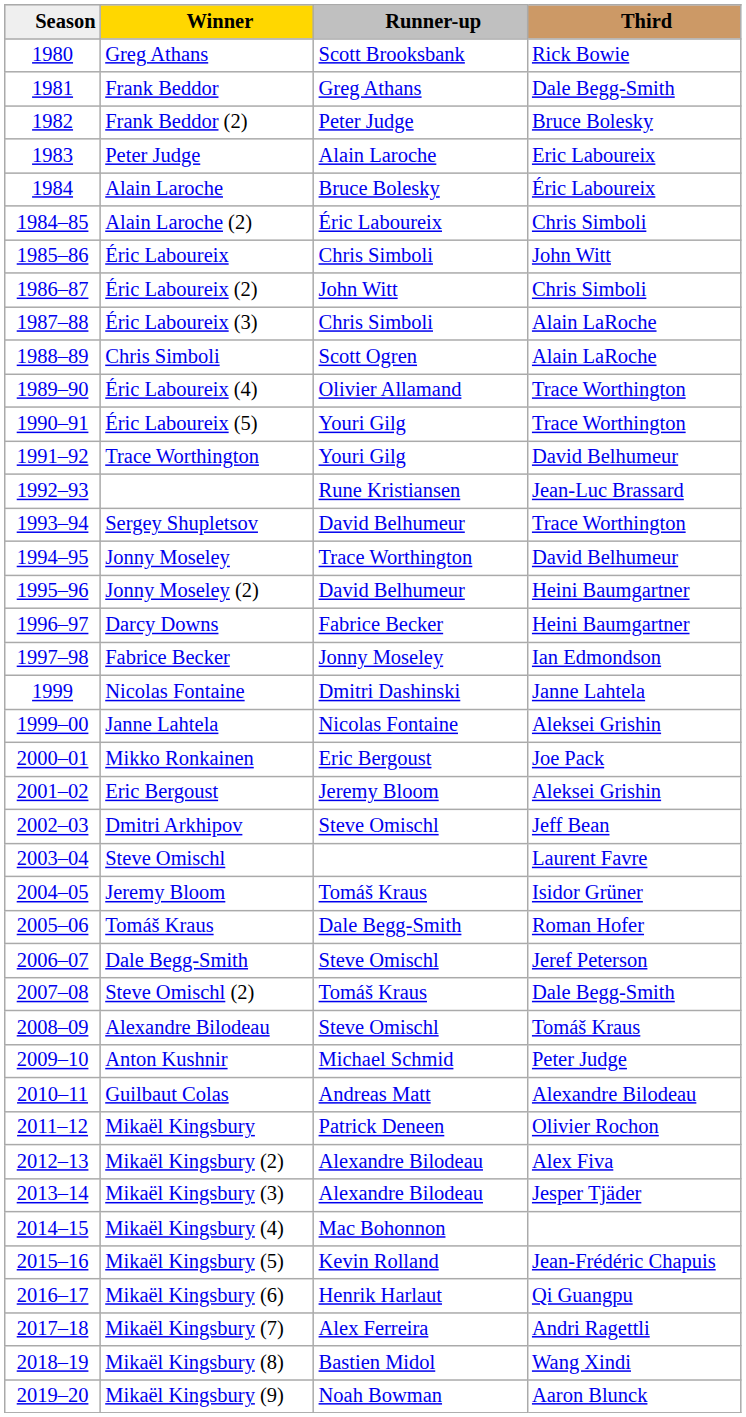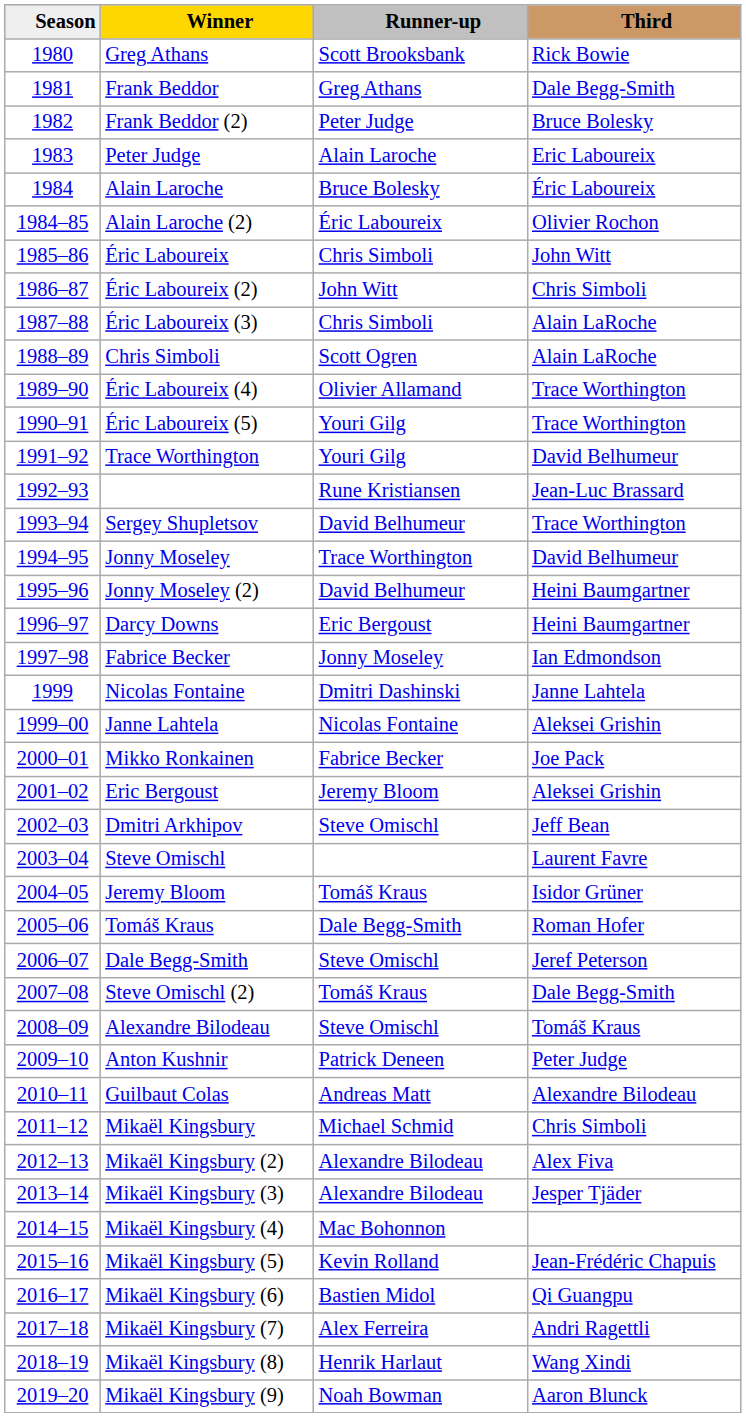Alain Laroche (2) | Third: Chris Simboli -> Olivier Rochon
Darcy Downs | Runner-up: Fabrice Becker -> Eric Bergoust
Mikko Ronkainen | Runner-up: Eric Bergoust -> Fabrice Becker
Anton Kushnir | Runner-up: Michael Schmid -> Patrick Deneen
Mikaël Kingsbury | Runner-up: Patrick Deneen -> Michael Schmid
Mikaël Kingsbury | Third: Olivier Rochon -> Chris Simboli
Mikaël Kingsbury (6) | Runner-up: Henrik Harlaut -> Bastien Midol
Mikaël Kingsbury (8) | Runner-up: Bastien Midol -> Henrik Harlaut
